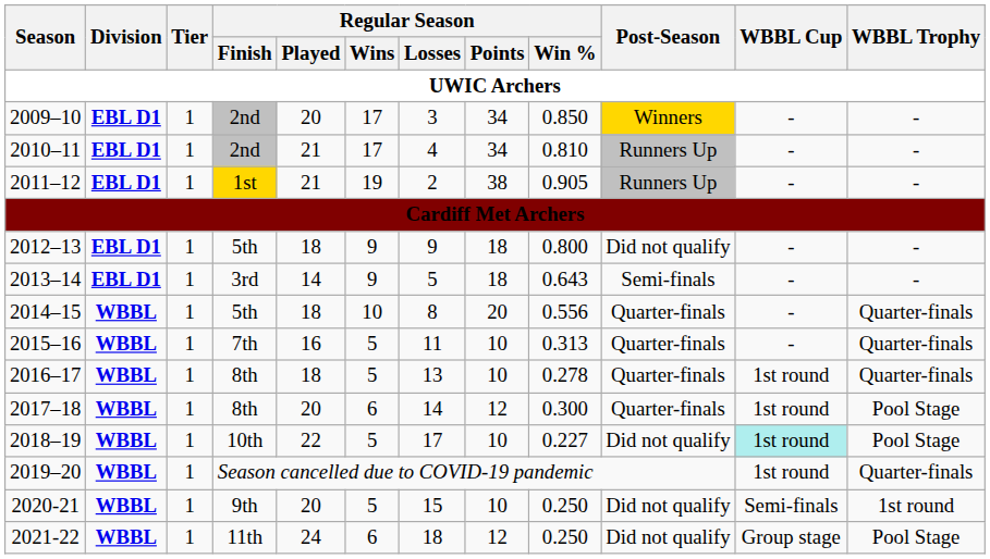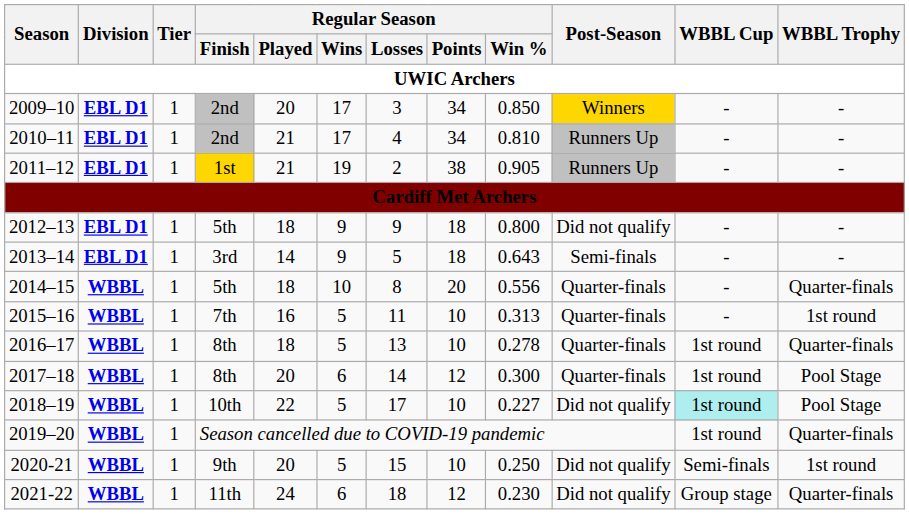2015–16 | WBBL Trophy: Quarter-finals -> 1st round
2021-22 | Regular Season / Win %: 0.250 -> 0.230
2021-22 | WBBL Trophy: Pool Stage -> Quarter-finals
